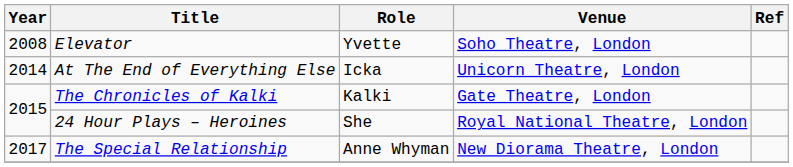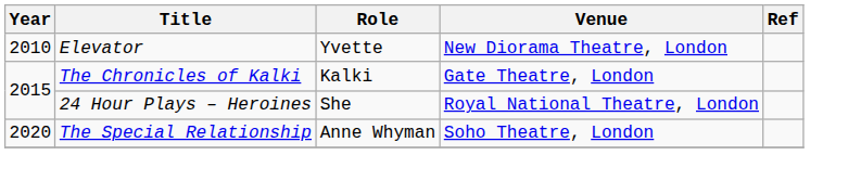Elevator | Year: 2008 -> 2010
Elevator | Venue: Soho Theatre, London -> New Diorama Theatre, London
- row: 2014 | At The End of Everything Else | Icka | Unicorn Theatre, London
The Special Relationship | Year: 2017 -> 2020
The Special Relationship | Venue: New Diorama Theatre, London -> Soho Theatre, London
